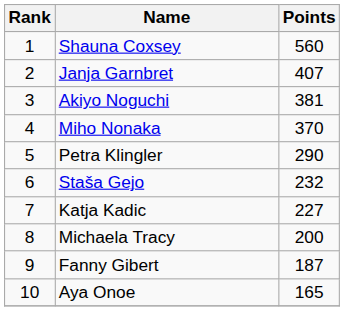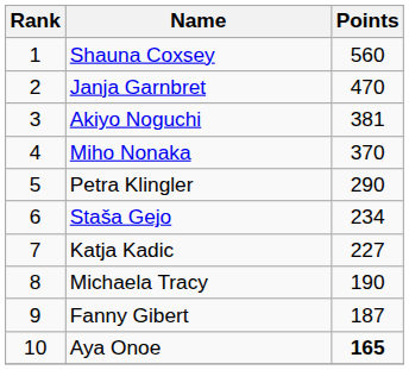Janja Garnbret | Points: 407 -> 470
Staša Gejo | Points: 232 -> 234
Michaela Tracy | Points: 200 -> 190
Aya Onoe | Points: normal -> bold
